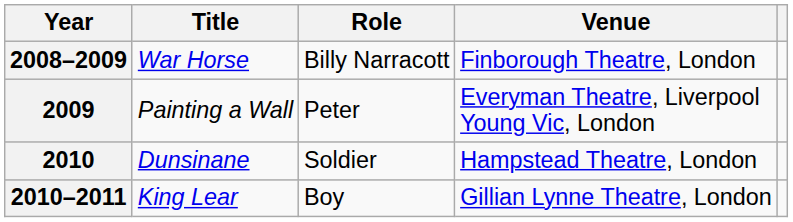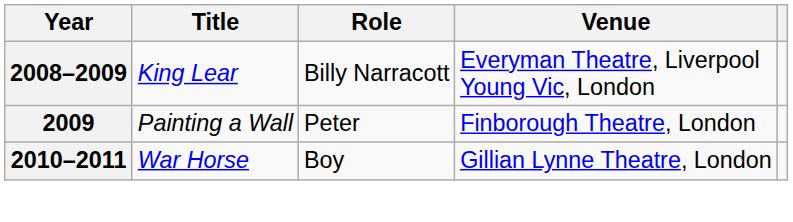2008–2009 | Title: War Horse -> King Lear
2008–2009 | Venue: Finborough Theatre, London -> Everyman Theatre, Liverpool Young Vic, London
2009 | Venue: Everyman Theatre, Liverpool Young Vic, London -> Finborough Theatre, London
- row: 2010 | Dunsinane | Soldier | Hampstead Theatre, London
2010–2011 | Title: King Lear -> War Horse
